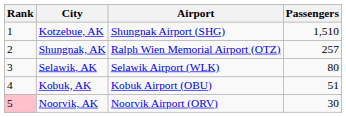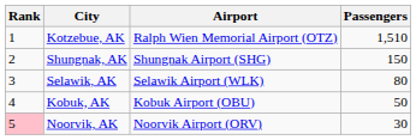Kotzebue, AK | Airport: Shungnak Airport (SHG) -> Ralph Wien Memorial Airport (OTZ)
Shungnak, AK | Airport: Ralph Wien Memorial Airport (OTZ) -> Shungnak Airport (SHG)
Shungnak, AK | Passengers: 257 -> 150
Kobuk, AK | Passengers: 51 -> 50
